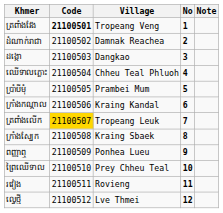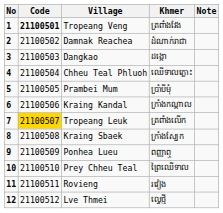columns swapped: No <-> Khmer
